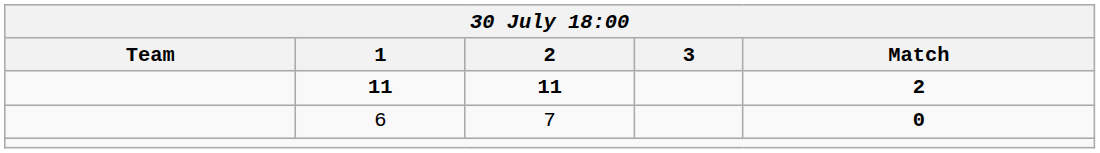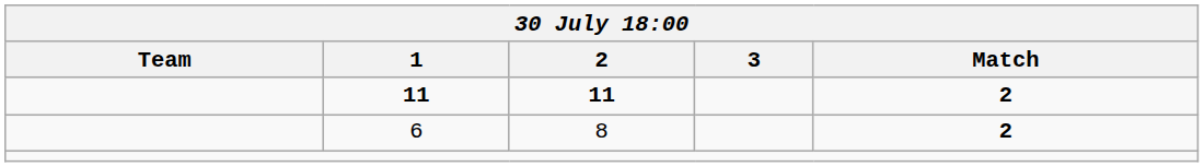6 | 2: 7 -> 8
6 | Match: 0 -> 2
